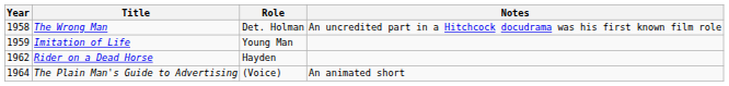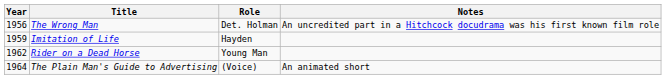The Wrong Man | Year: 1958 -> 1956
Imitation of Life | Role: Young Man -> Hayden
Rider on a Dead Horse | Role: Hayden -> Young Man
